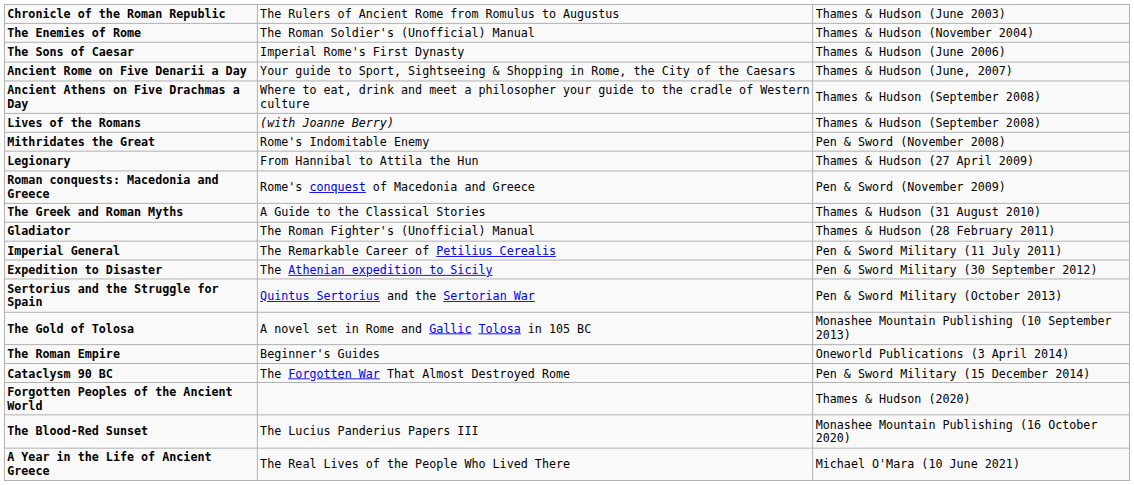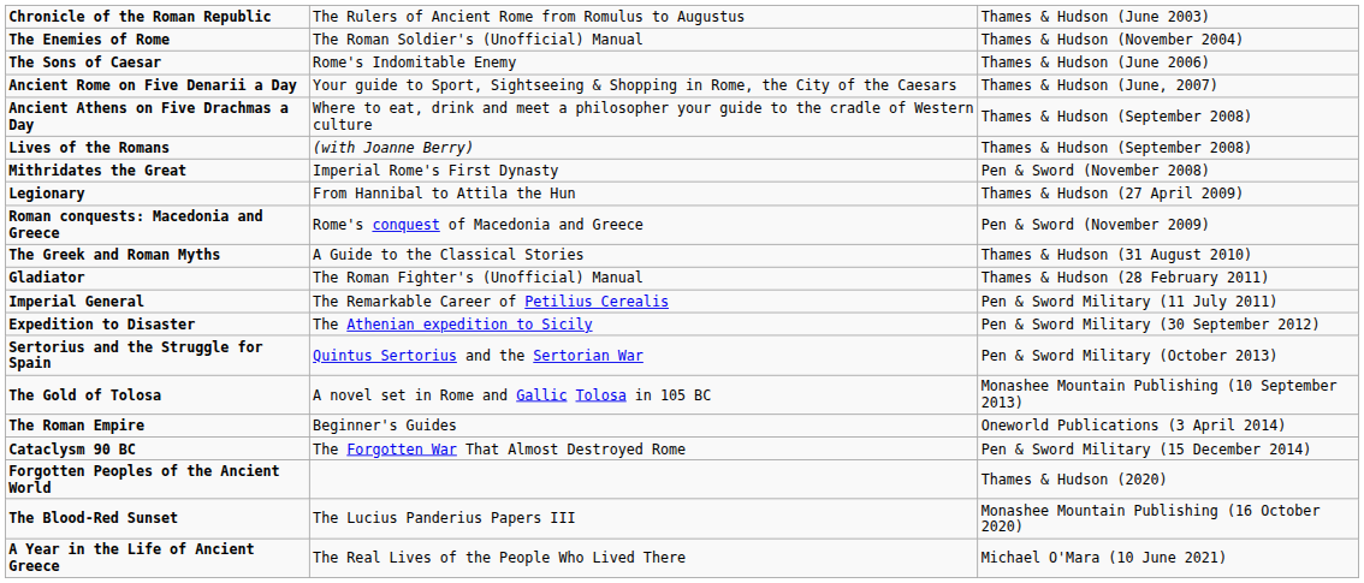The Sons of Caesar | column 2: Imperial Rome's First Dynasty -> Rome's Indomitable Enemy
Mithridates the Great | column 2: Rome's Indomitable Enemy -> Imperial Rome's First Dynasty
